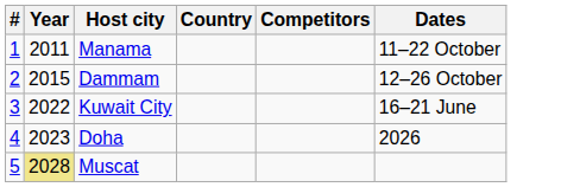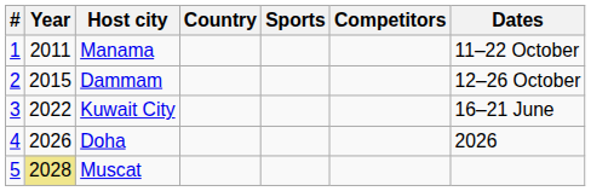+ column: Sports
Doha | Year: 2023 -> 2026
